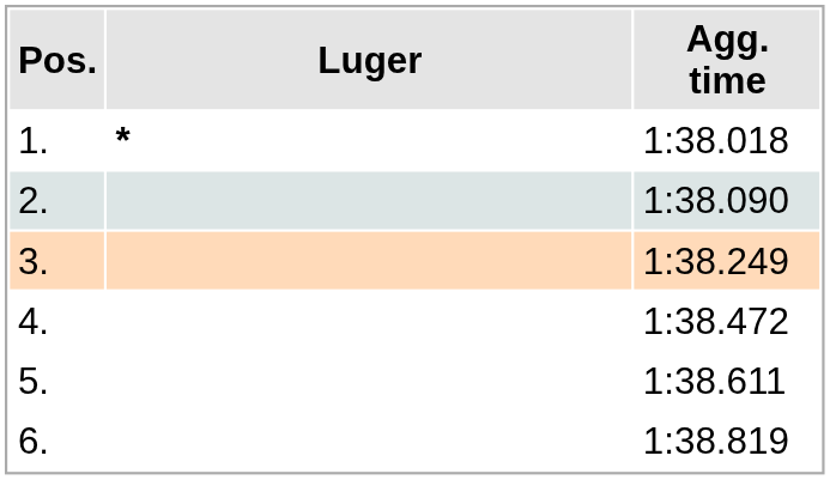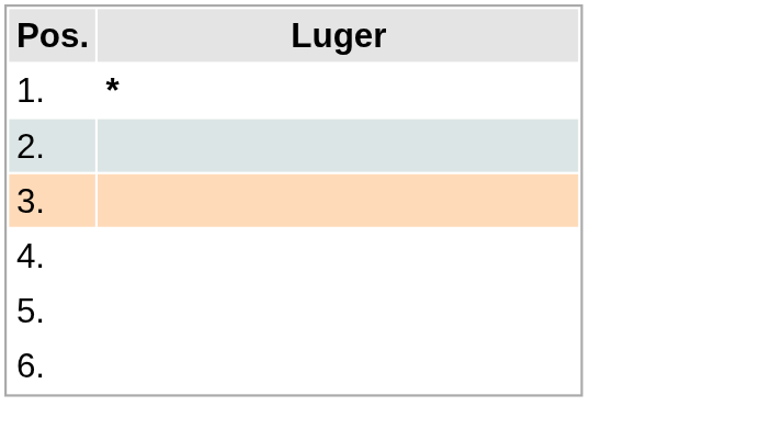- column: Agg. time | 1:38.018 | 1:38.090 | 1:38.249 | 1:38.472 | 1:38.611 | 1:38.819
